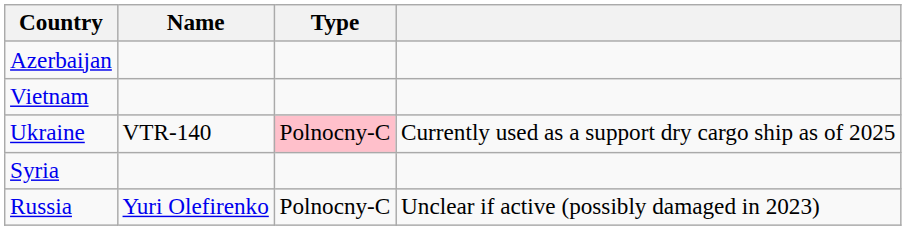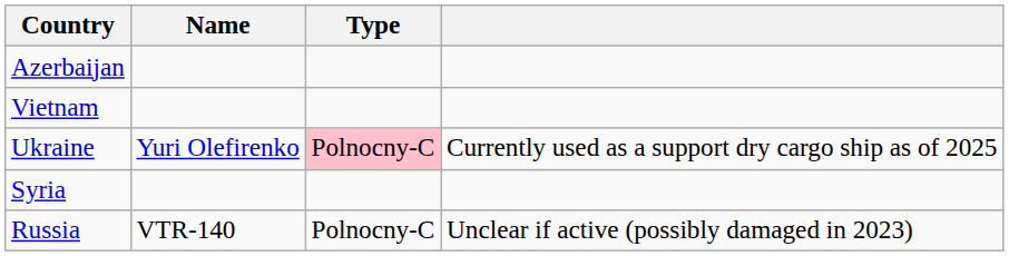Ukraine | Name: VTR-140 -> Yuri Olefirenko
Russia | Name: Yuri Olefirenko -> VTR-140
